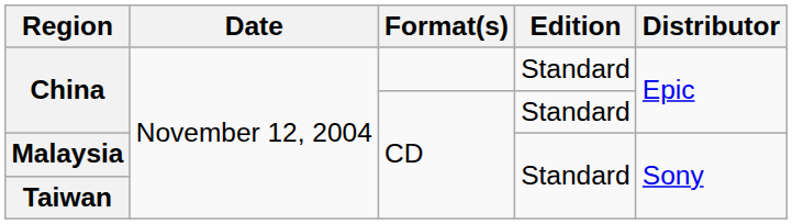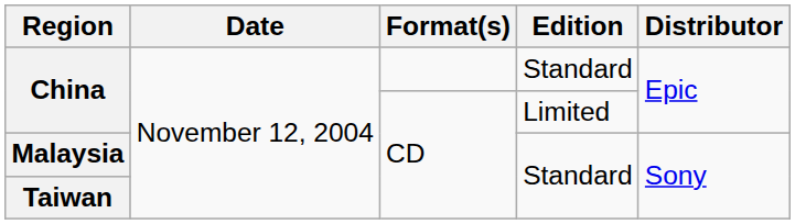China / CD | Edition: Standard -> Limited
